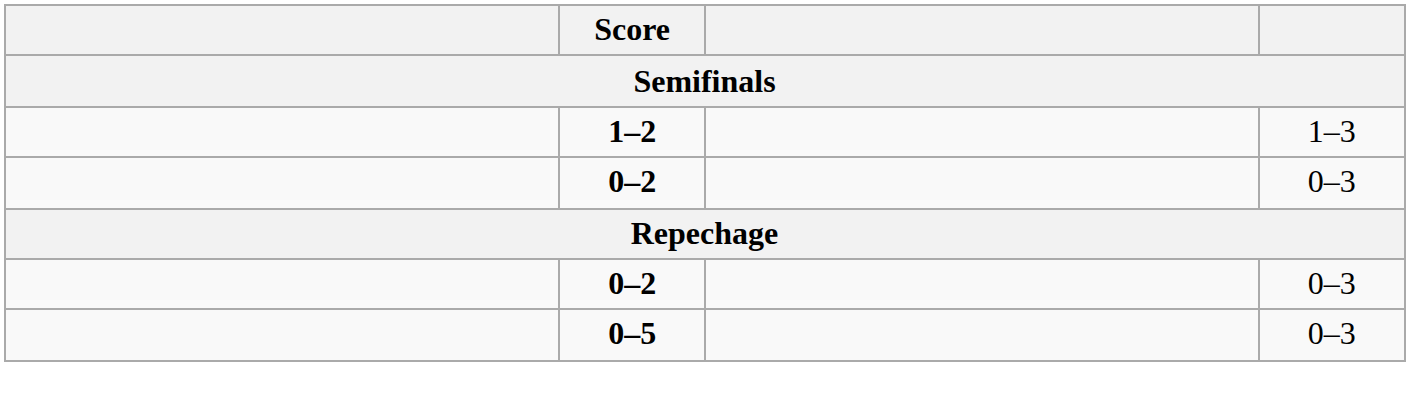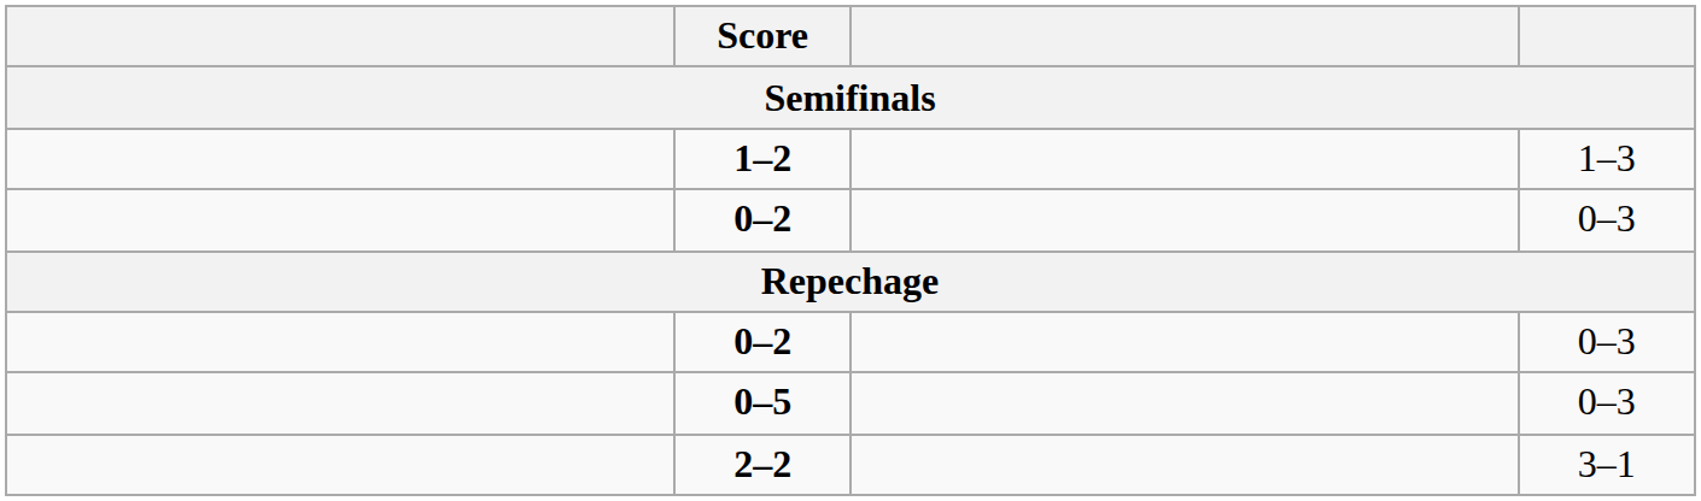+ row: 2–2 | 3–1
